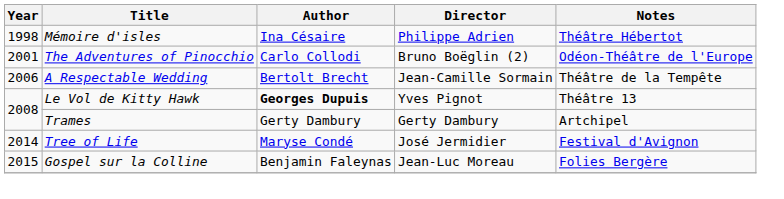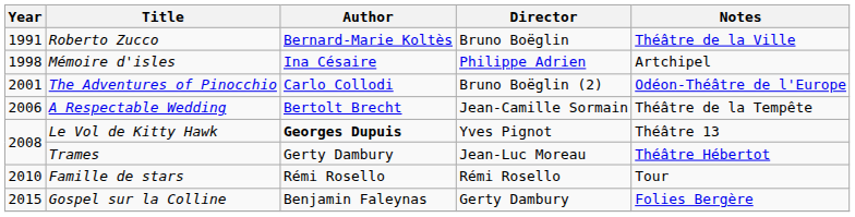+ row: 1991 | Roberto Zucco | Bernard-Marie Koltès | Bruno Boëglin | Théâtre de la Ville
Mémoire d'isles | Notes: Théâtre Hébertot -> Artchipel
Trames | Director: Gerty Dambury -> Jean-Luc Moreau
Trames | Notes: Artchipel -> Théâtre Hébertot
+ row: 2010 | Famille de stars | Rémi Rosello | Rémi Rosello | Tour
- row: 2014 | Tree of Life | Maryse Condé | José Jermidier | Festival d'Avignon
Gospel sur la Colline | Director: Jean-Luc Moreau -> Gerty Dambury
